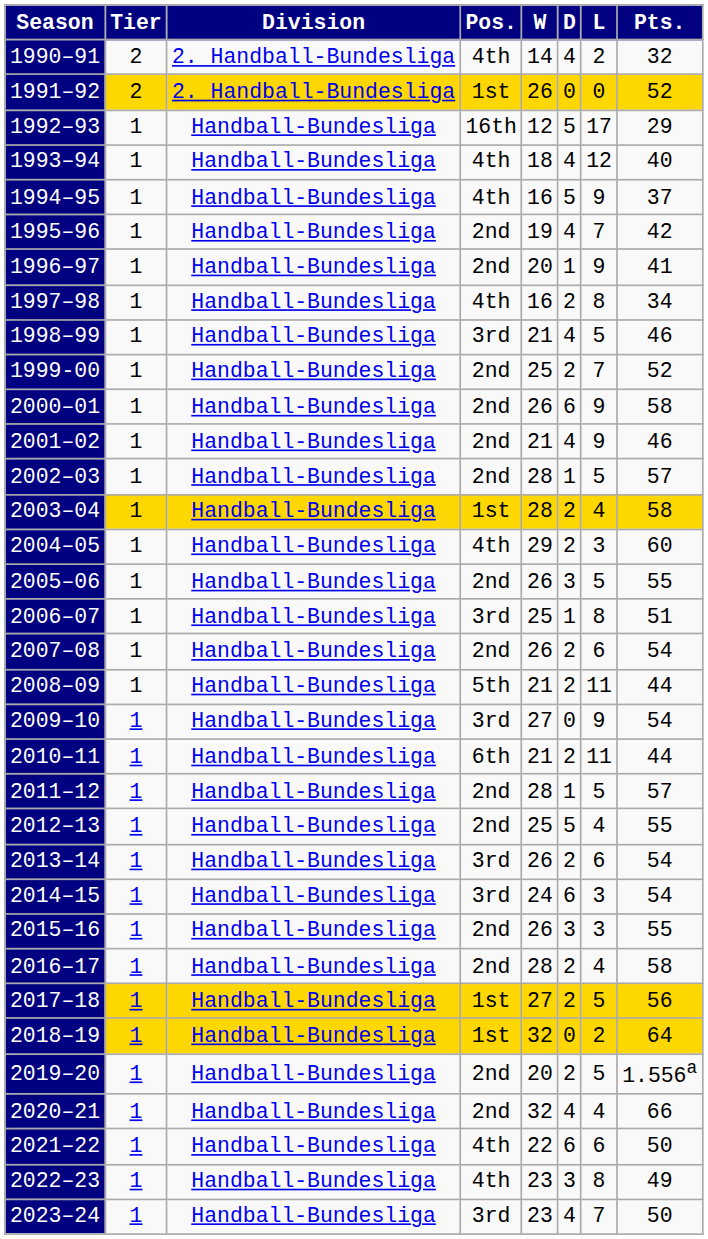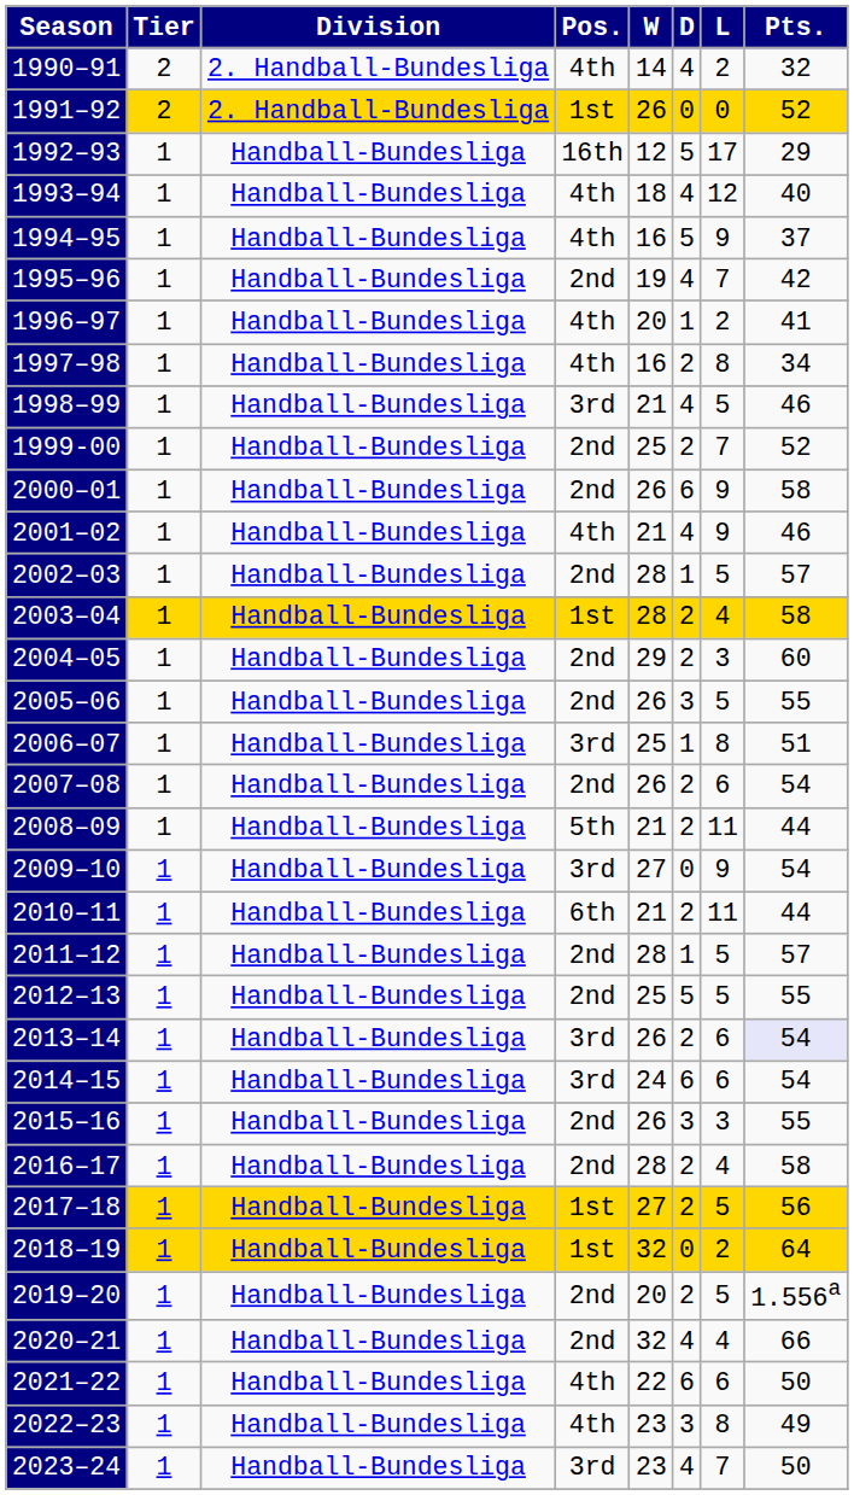1996–97 | Pos.: 2nd -> 4th
1996–97 | L: 9 -> 2
2001–02 | Pos.: 2nd -> 4th
2004–05 | Pos.: 4th -> 2nd
2012–13 | L: 4 -> 5
2013–14 | Pts.: no background -> lavender background
2014–15 | L: 3 -> 6
